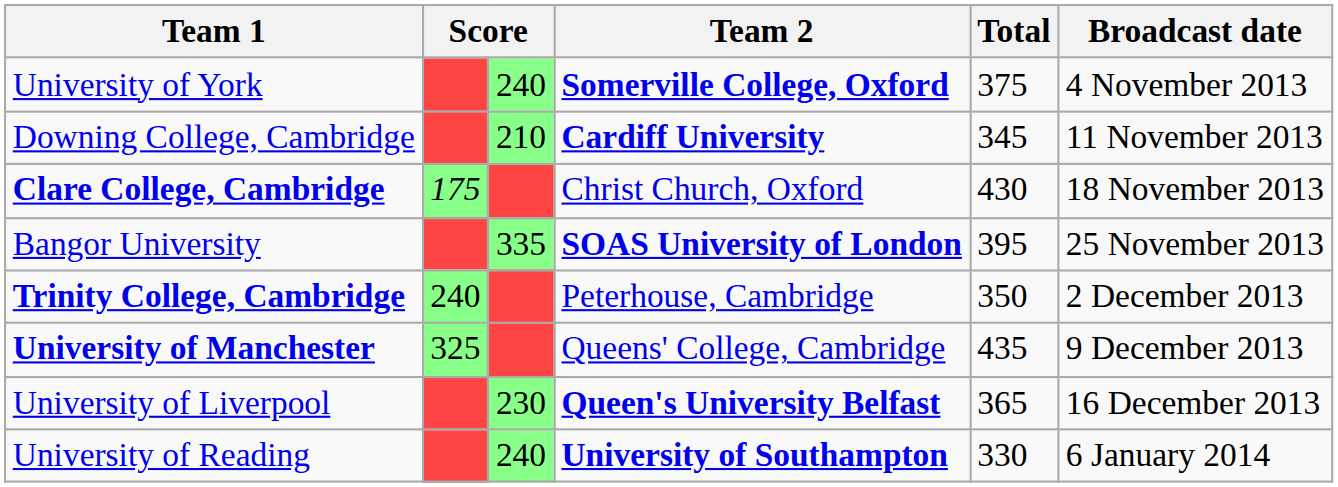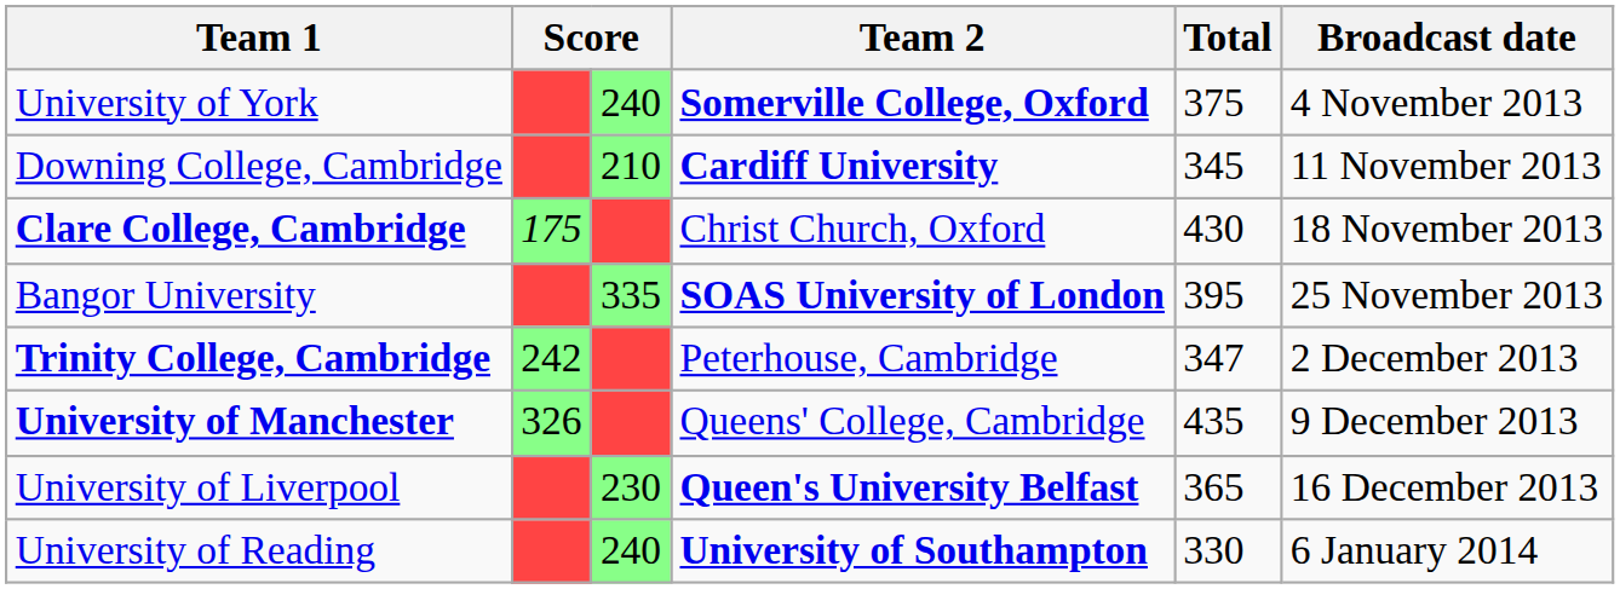Trinity College, Cambridge | column 2: 240 -> 242
Trinity College, Cambridge | Total: 350 -> 347
University of Manchester | column 2: 325 -> 326
